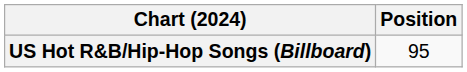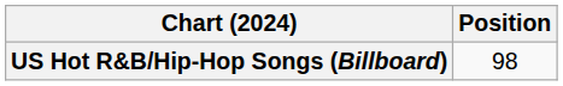US Hot R&B/Hip-Hop Songs (Billboard) | Position: 95 -> 98
